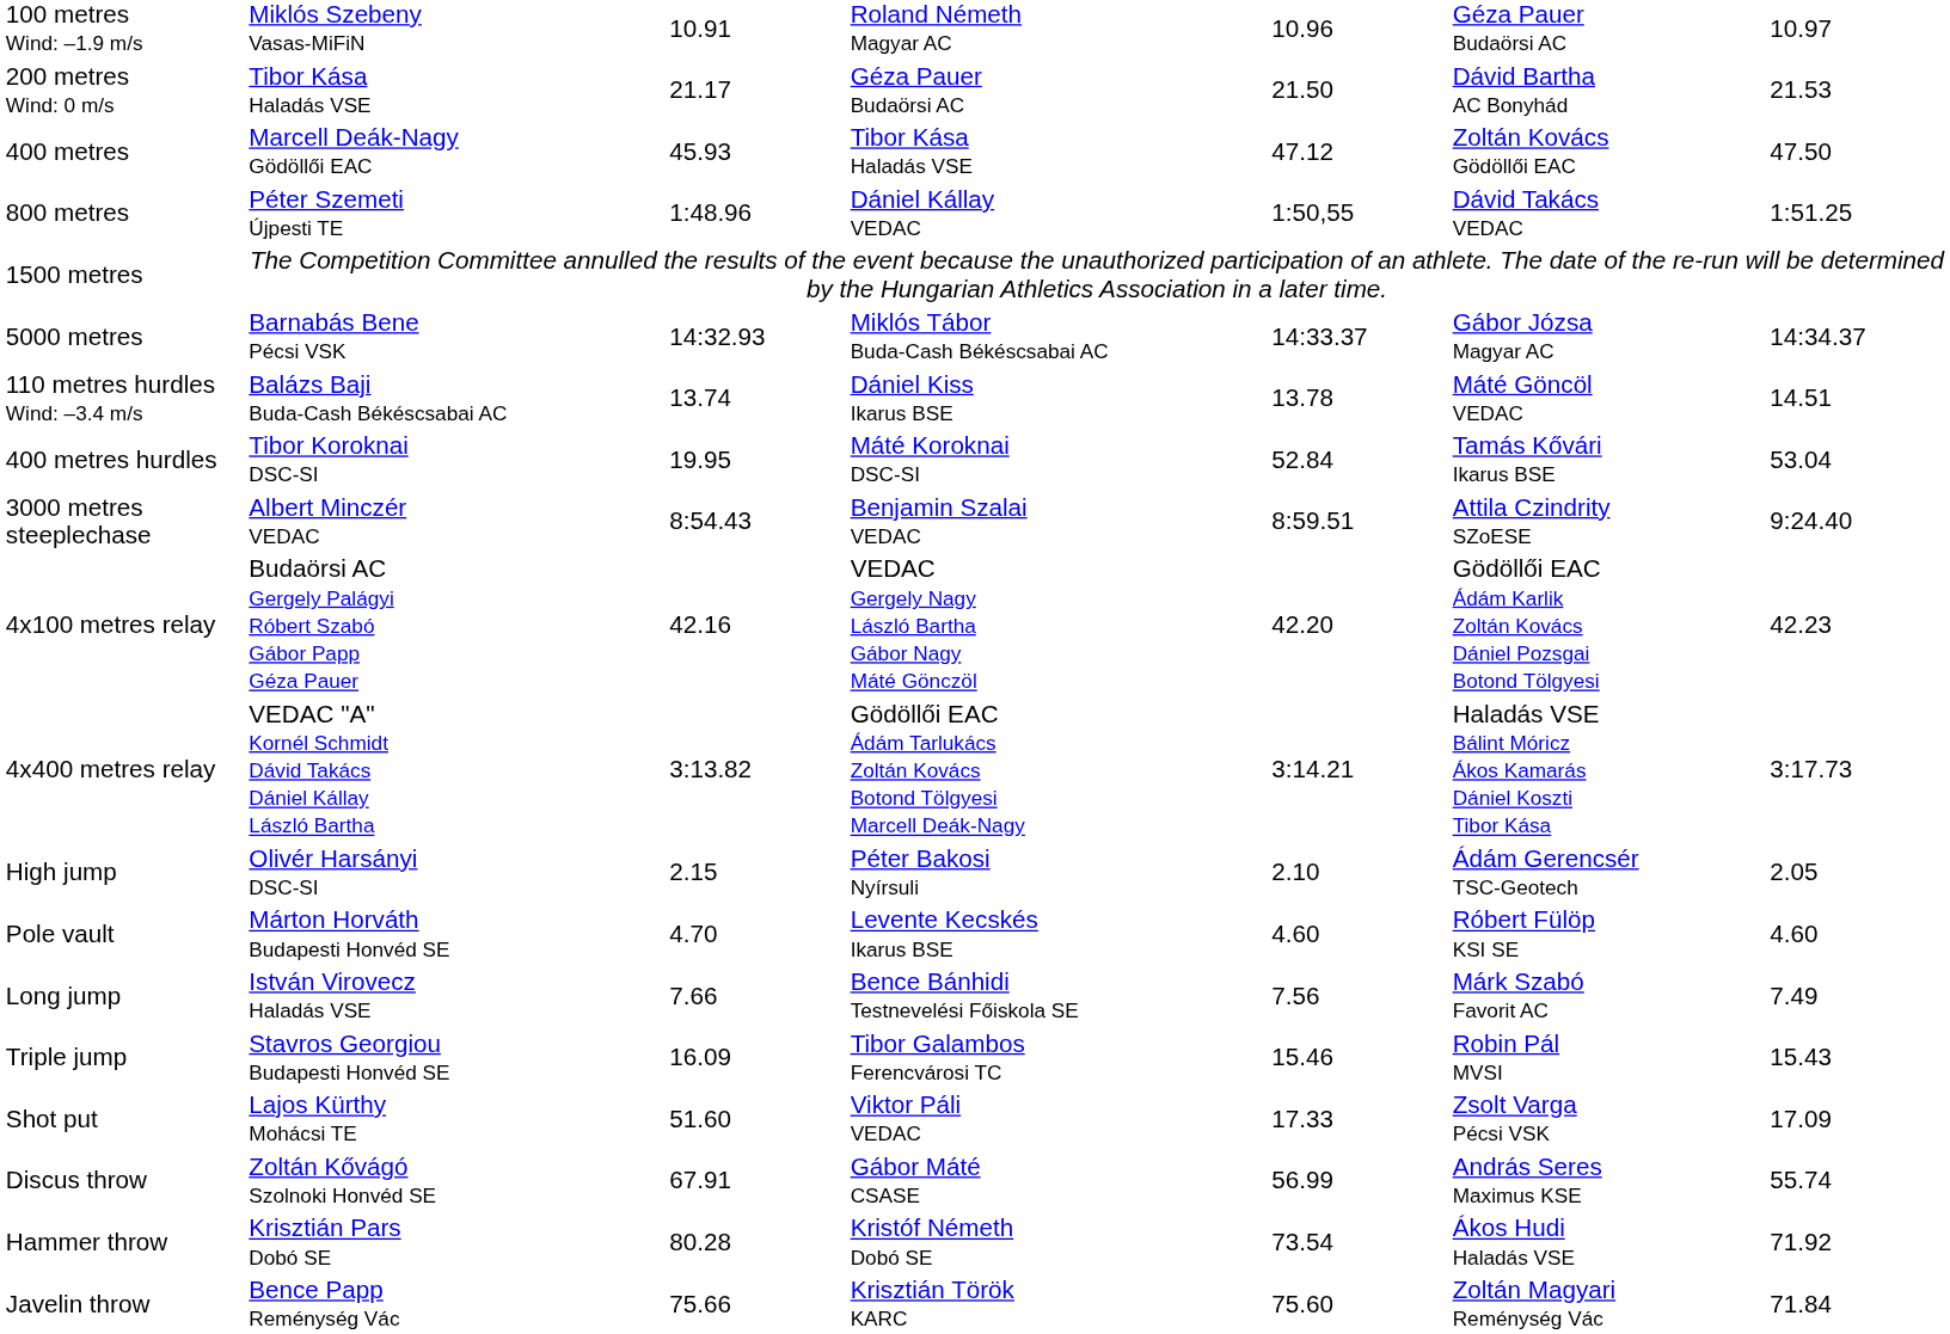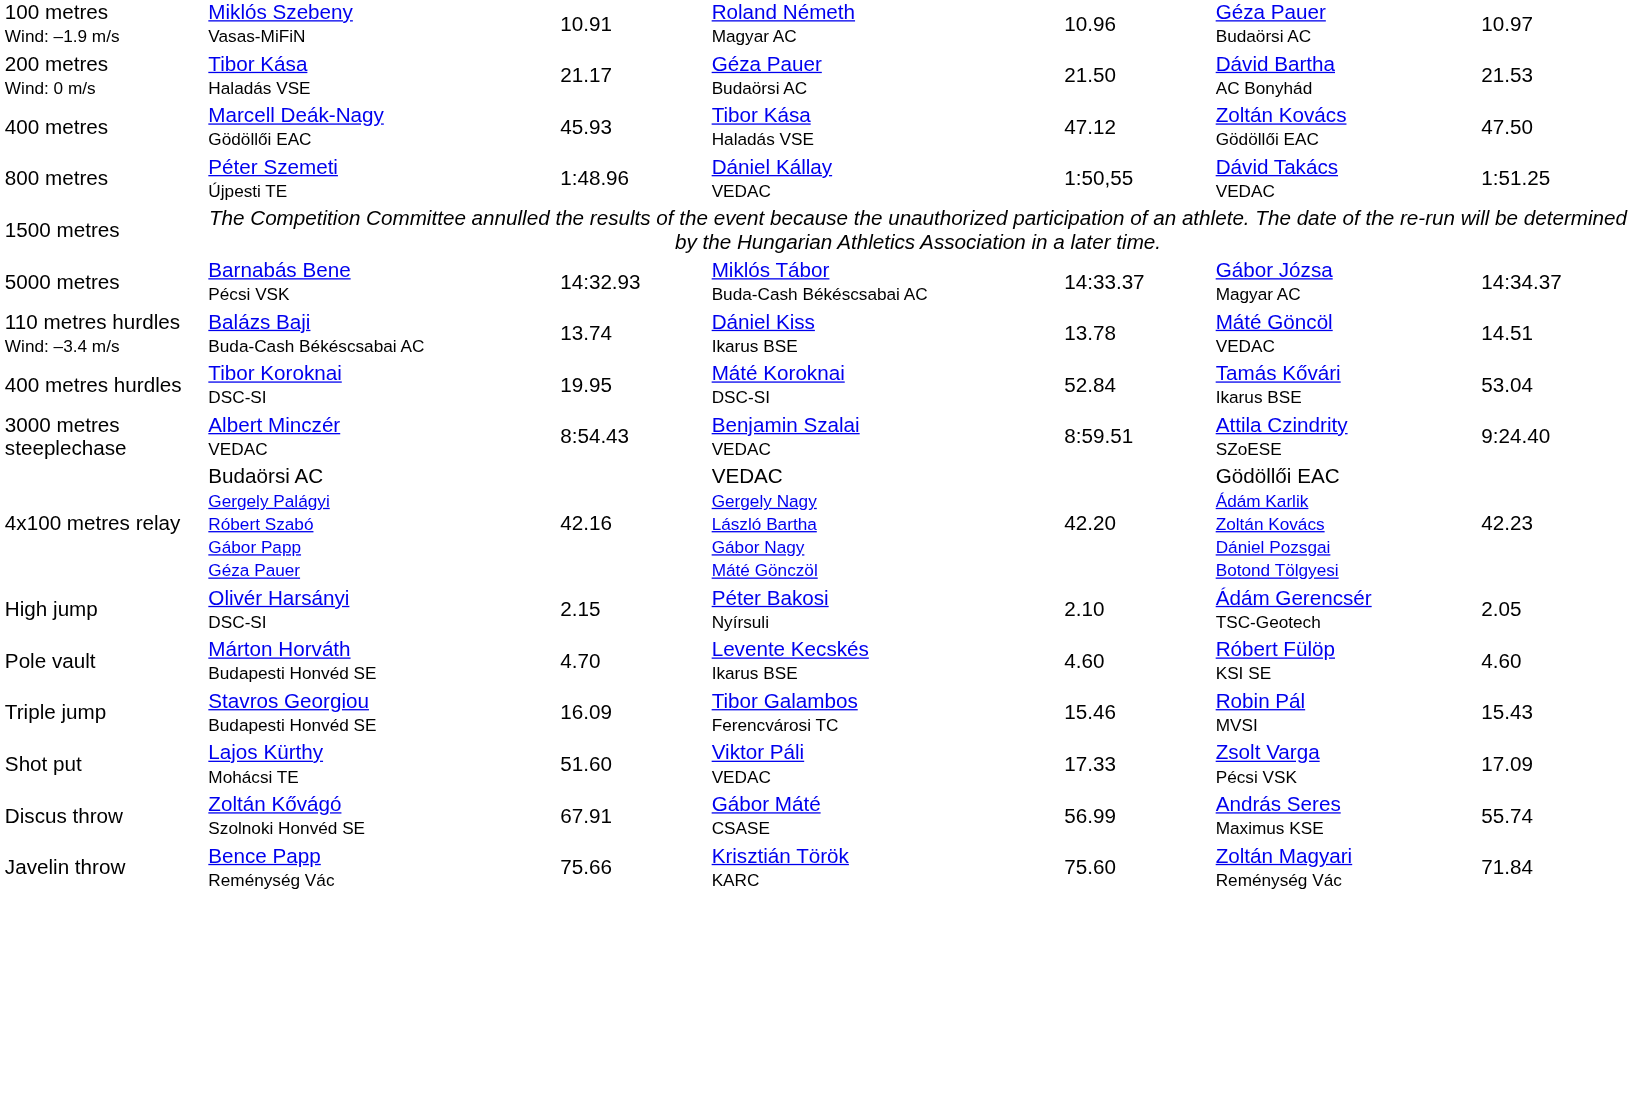- row: 4x400 metres relay | VEDAC "A" Kornél Schmidt Dávid Takács Dániel Kállay László Bartha | 3:13.82 | Gödöllői EAC Ádám Tarlukács Zoltán Kovács Botond Tölgyesi Marcell Deák-Nagy | 3:14.21 | Haladás VSE Bálint Móricz Ákos Kamarás Dániel Koszti Tibor Kása | 3:17.73
- row: Long jump | István Virovecz Haladás VSE | 7.66 | Bence Bánhidi Testnevelési Főiskola SE | 7.56 | Márk Szabó Favorit AC | 7.49
- row: Hammer throw | Krisztián Pars Dobó SE | 80.28 | Kristóf Németh Dobó SE | 73.54 | Ákos Hudi Haladás VSE | 71.92
